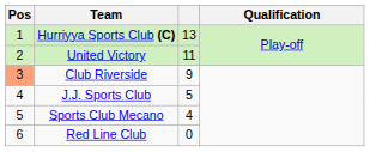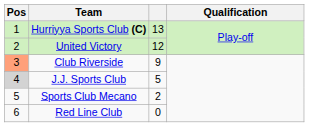United Victory | column 3: 11 -> 12
J.J. Sports Club | Pos: no background -> lightgrey background
Sports Club Mecano | column 3: 4 -> 2
